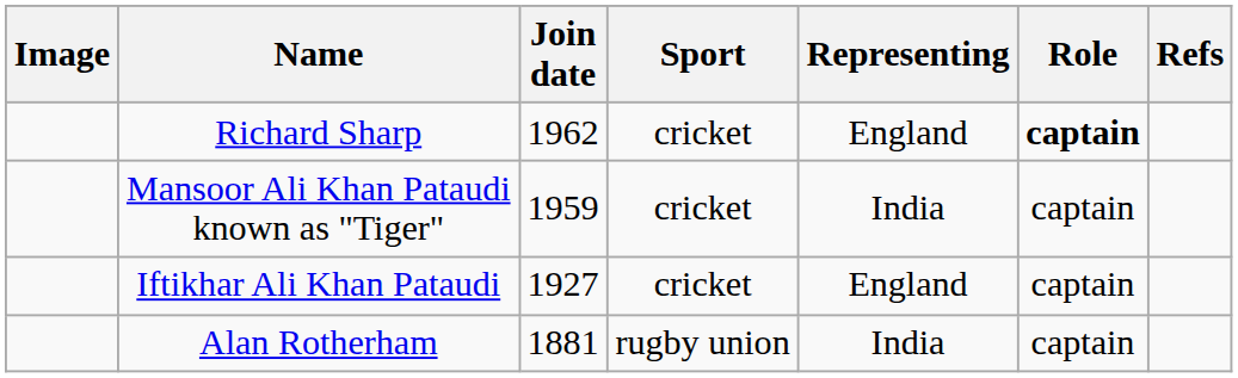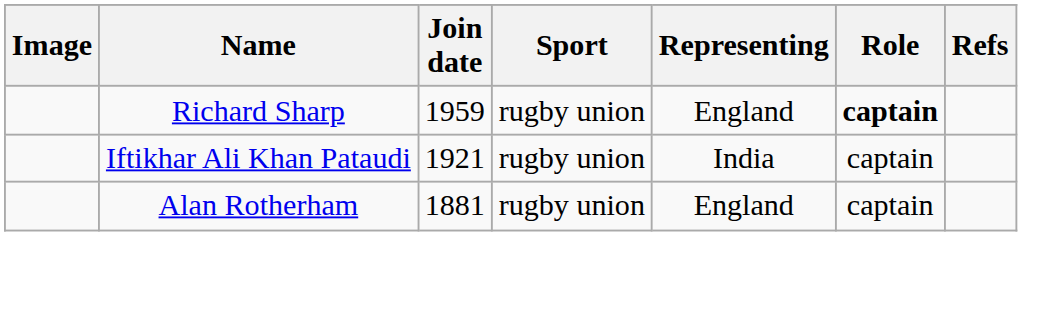Richard Sharp | Join date: 1962 -> 1959
Richard Sharp | Sport: cricket -> rugby union
- row: Mansoor Ali Khan Pataudi known as "Tiger" | 1959 | cricket | India | captain
Iftikhar Ali Khan Pataudi | Join date: 1927 -> 1921
Iftikhar Ali Khan Pataudi | Sport: cricket -> rugby union
Iftikhar Ali Khan Pataudi | Representing: England -> India
Alan Rotherham | Representing: India -> England
